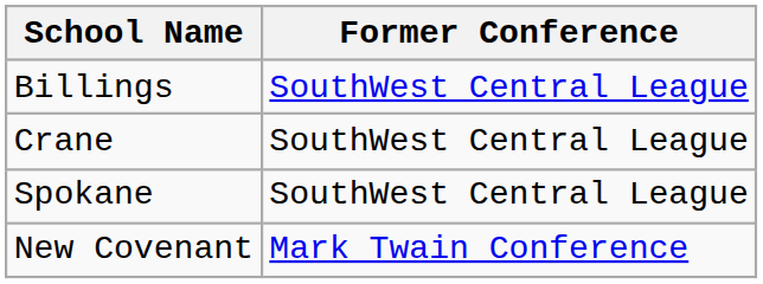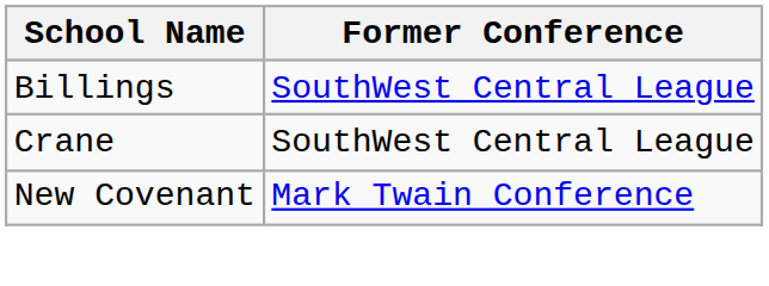- row: Spokane | SouthWest Central League
